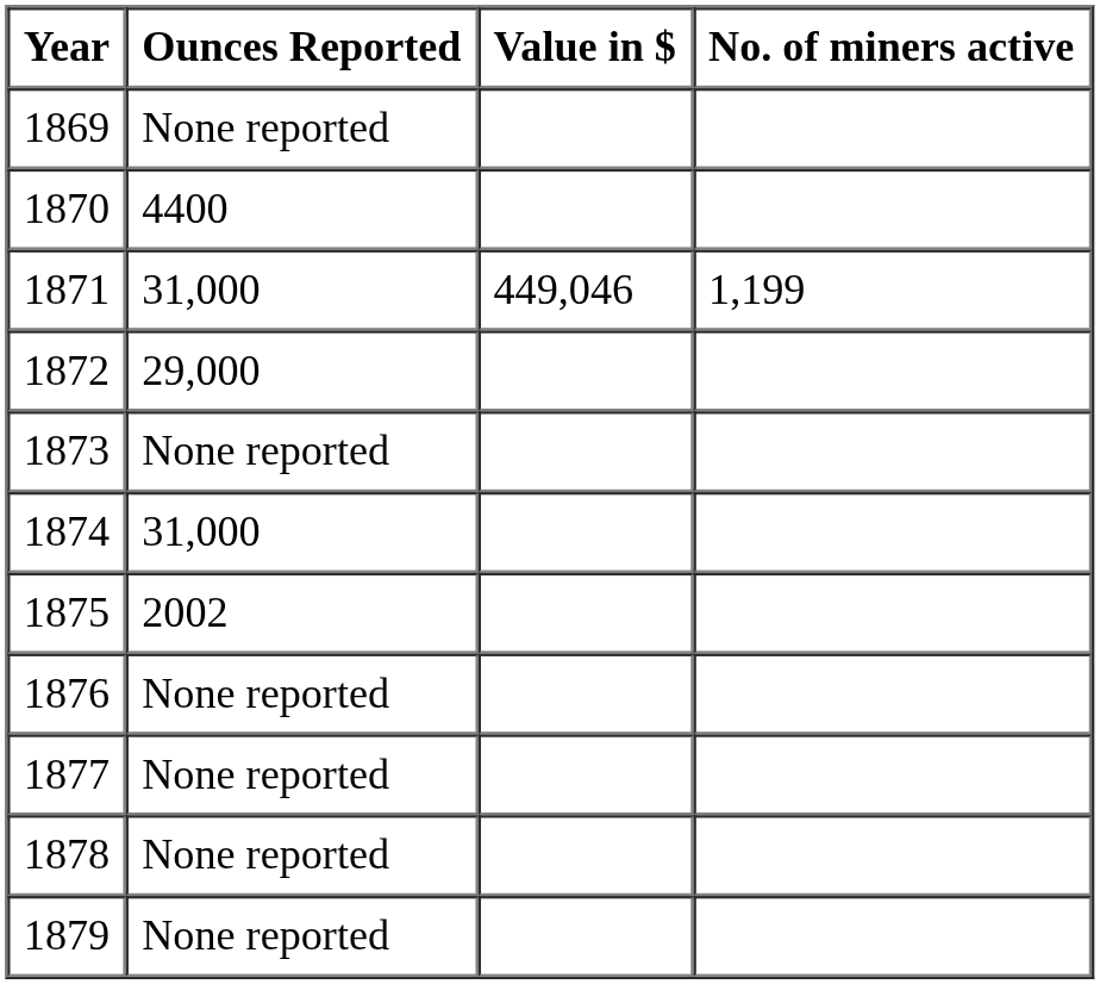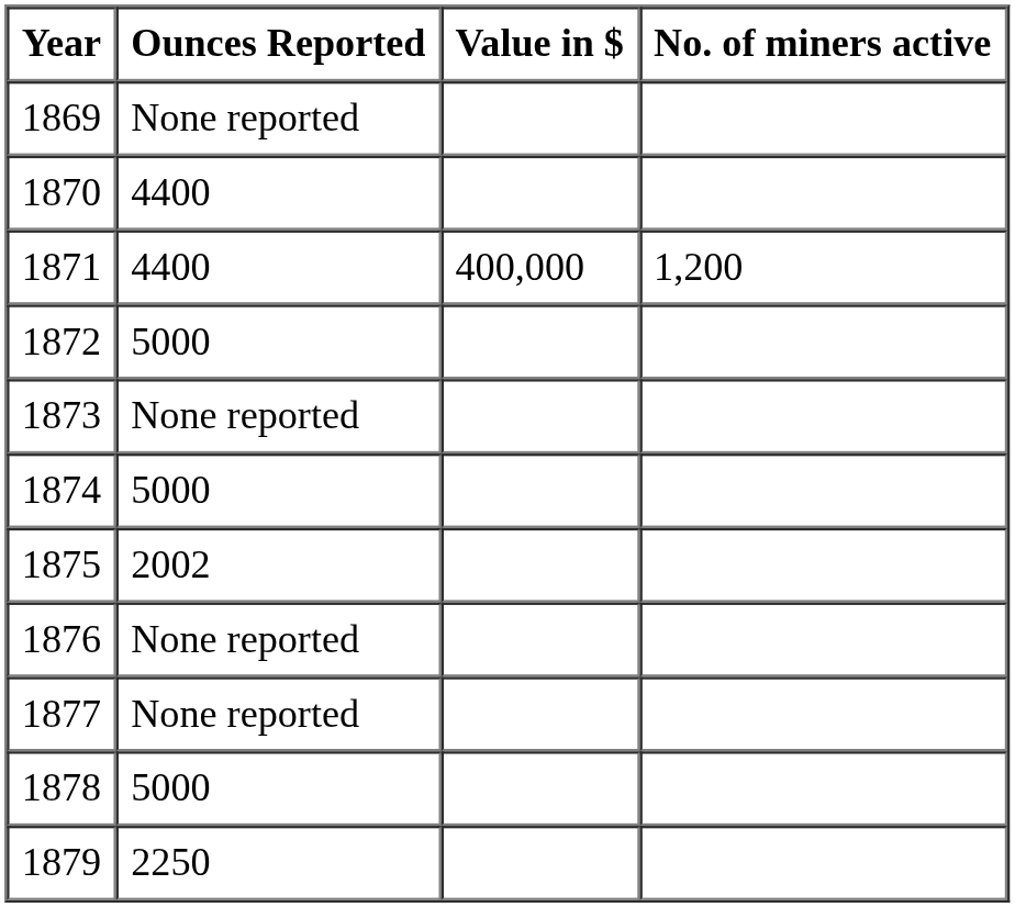1871 | Ounces Reported: 31,000 -> 4400
1871 | Value in $: 449,046 -> 400,000
1871 | No. of miners active: 1,199 -> 1,200
1872 | Ounces Reported: 29,000 -> 5000
1874 | Ounces Reported: 31,000 -> 5000
1878 | Ounces Reported: None reported -> 5000
1879 | Ounces Reported: None reported -> 2250
